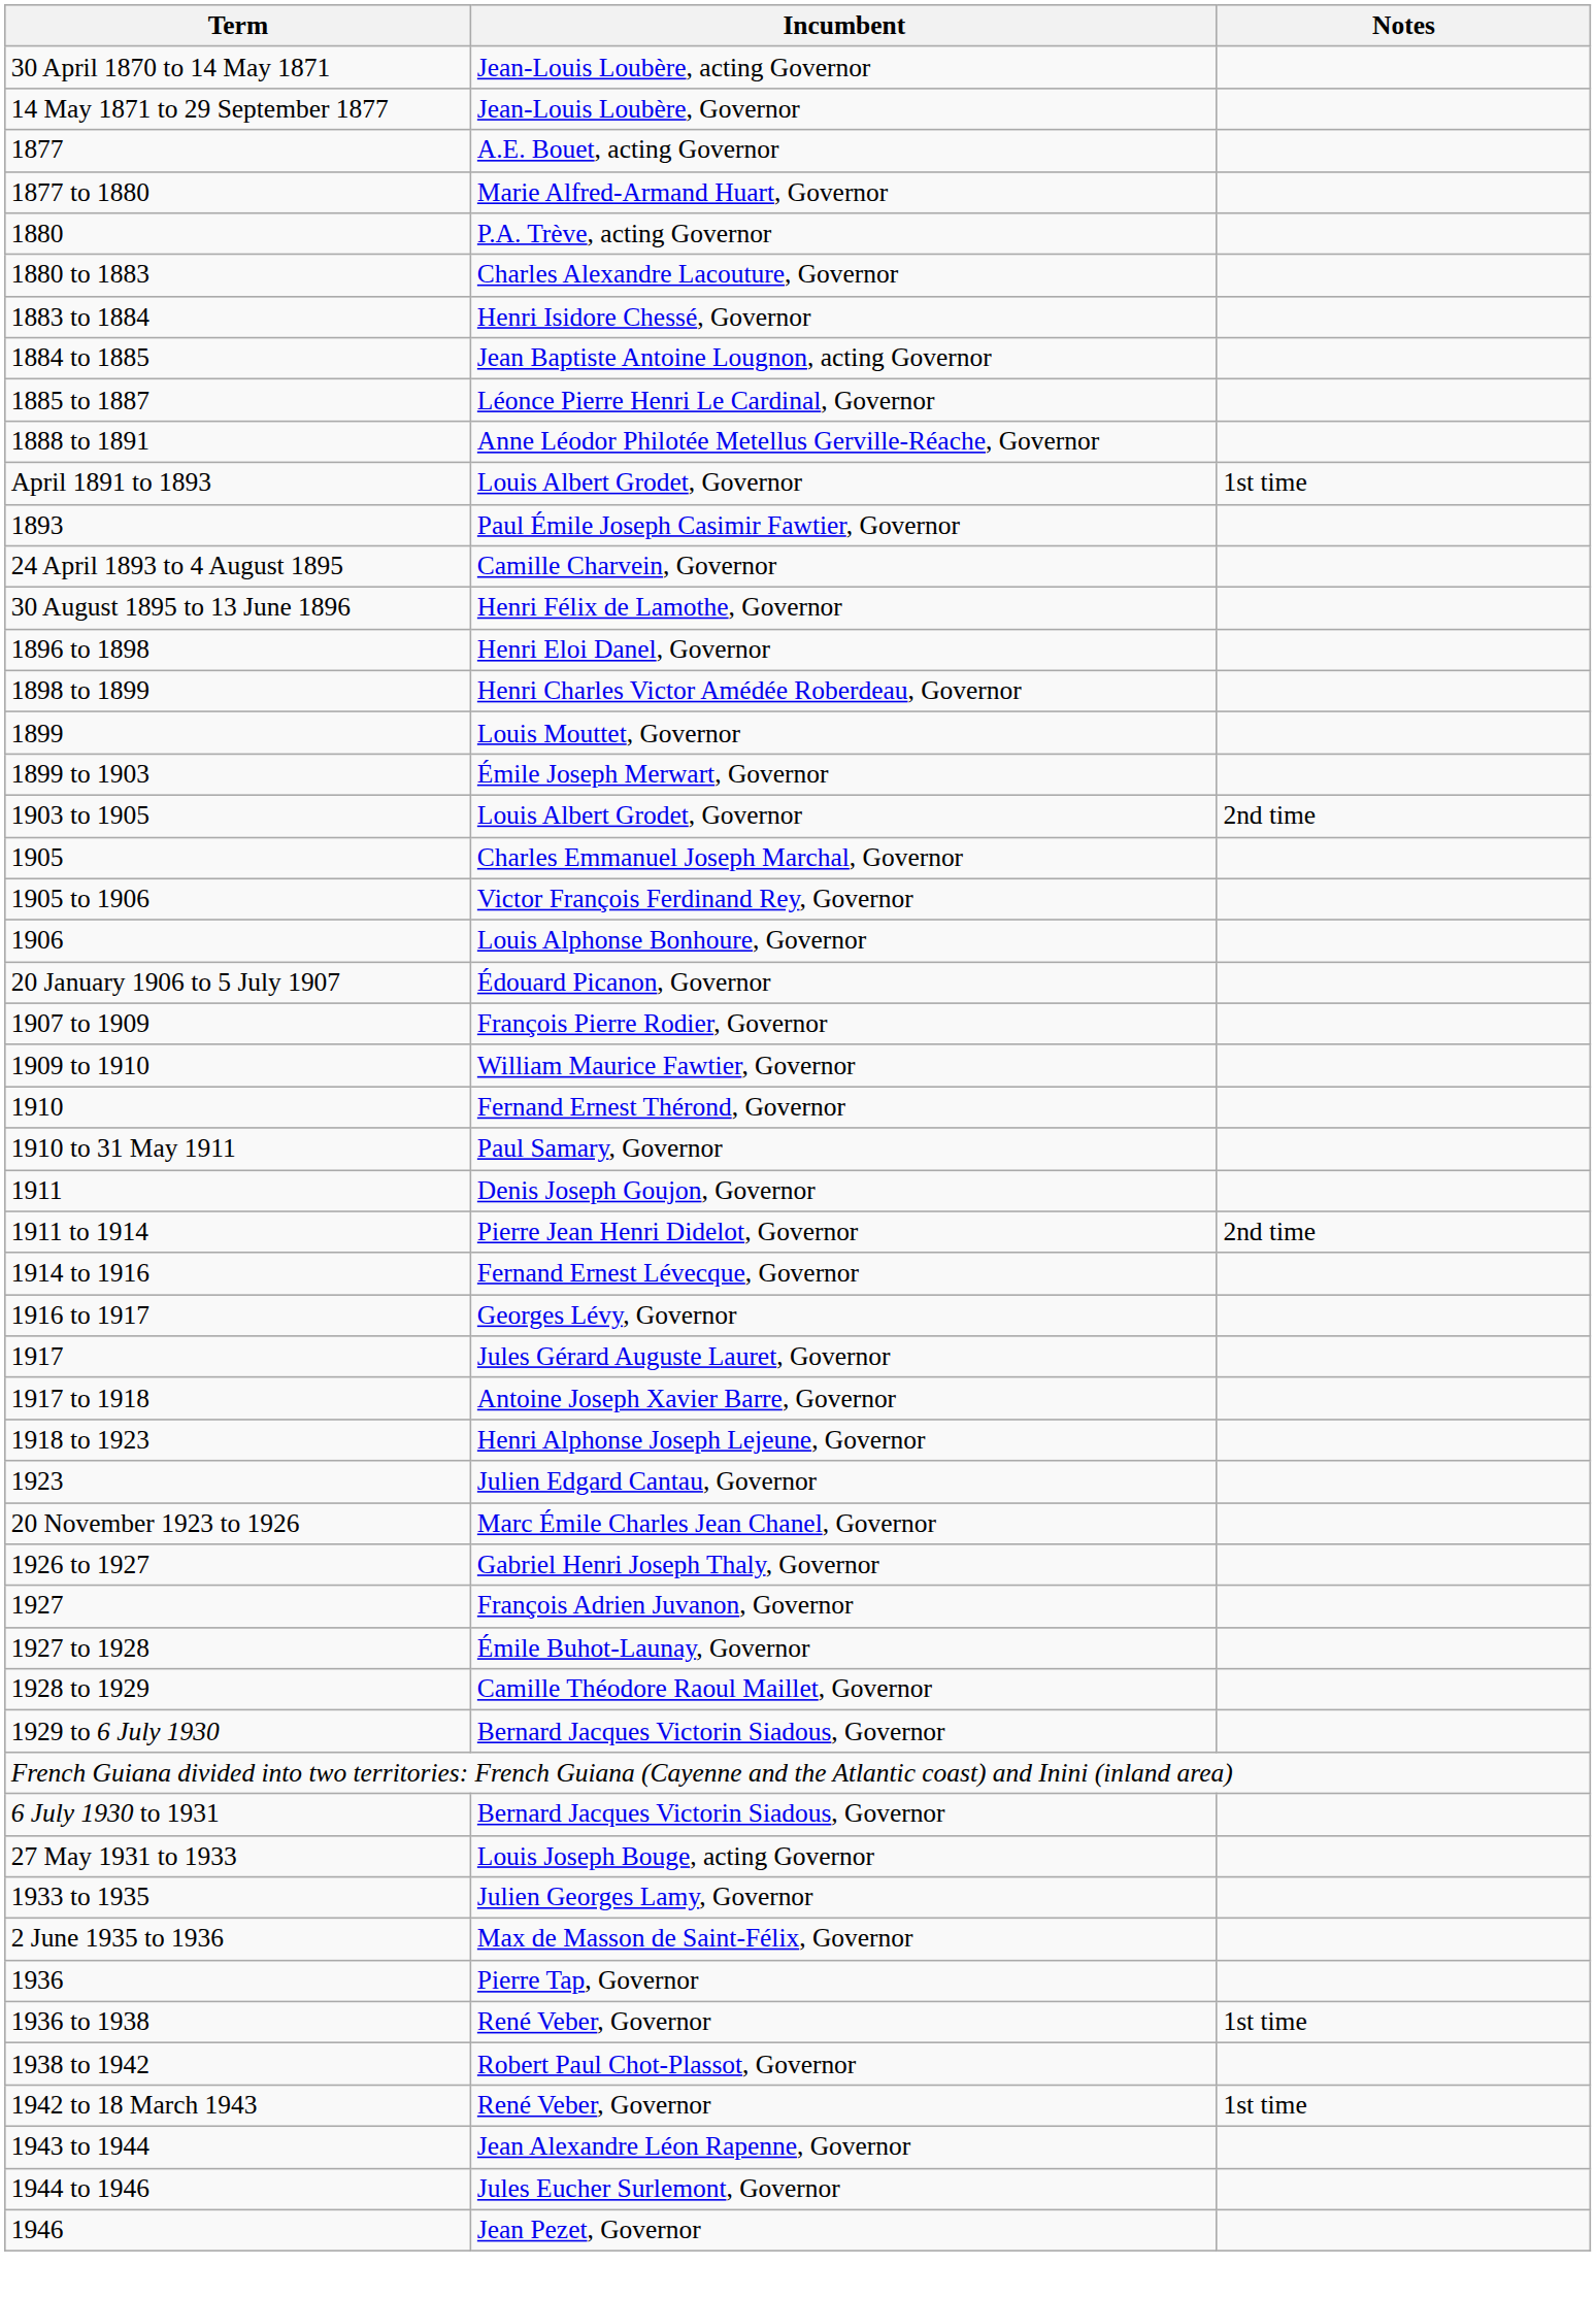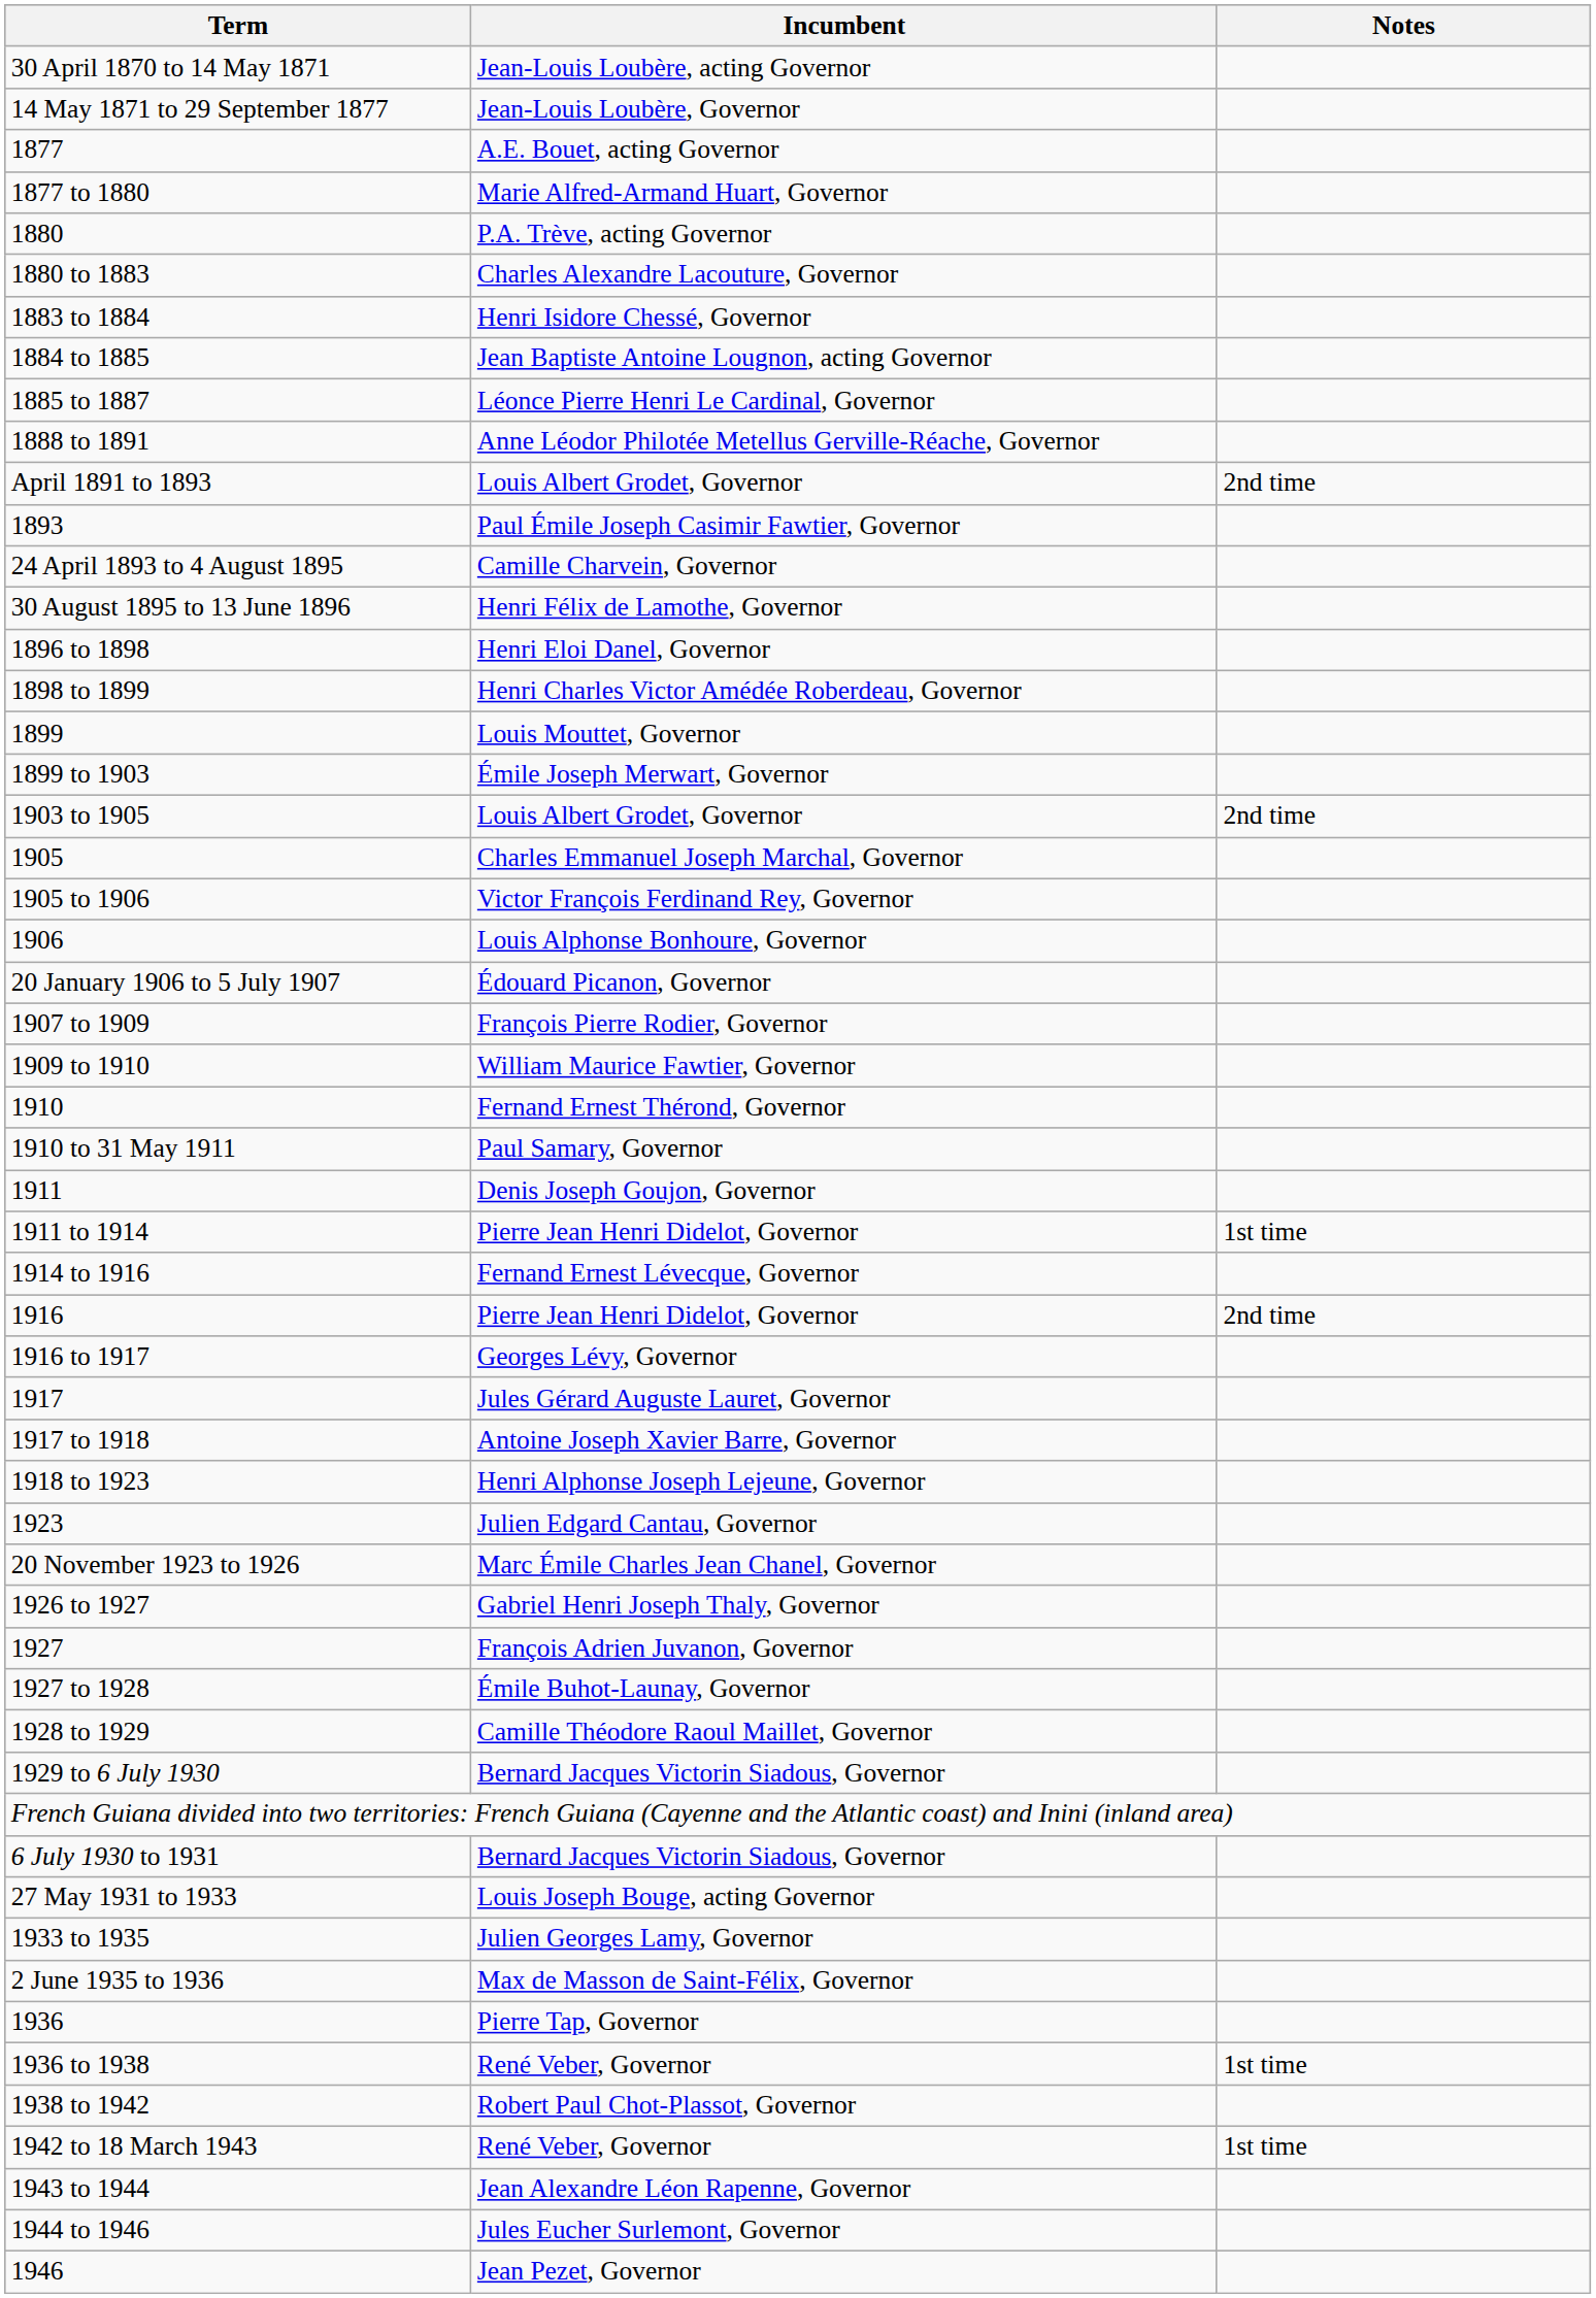April 1891 to 1893 | Notes: 1st time -> 2nd time
1911 to 1914 | Notes: 2nd time -> 1st time
+ row: 1916 | Pierre Jean Henri Didelot, Governor | 2nd time
